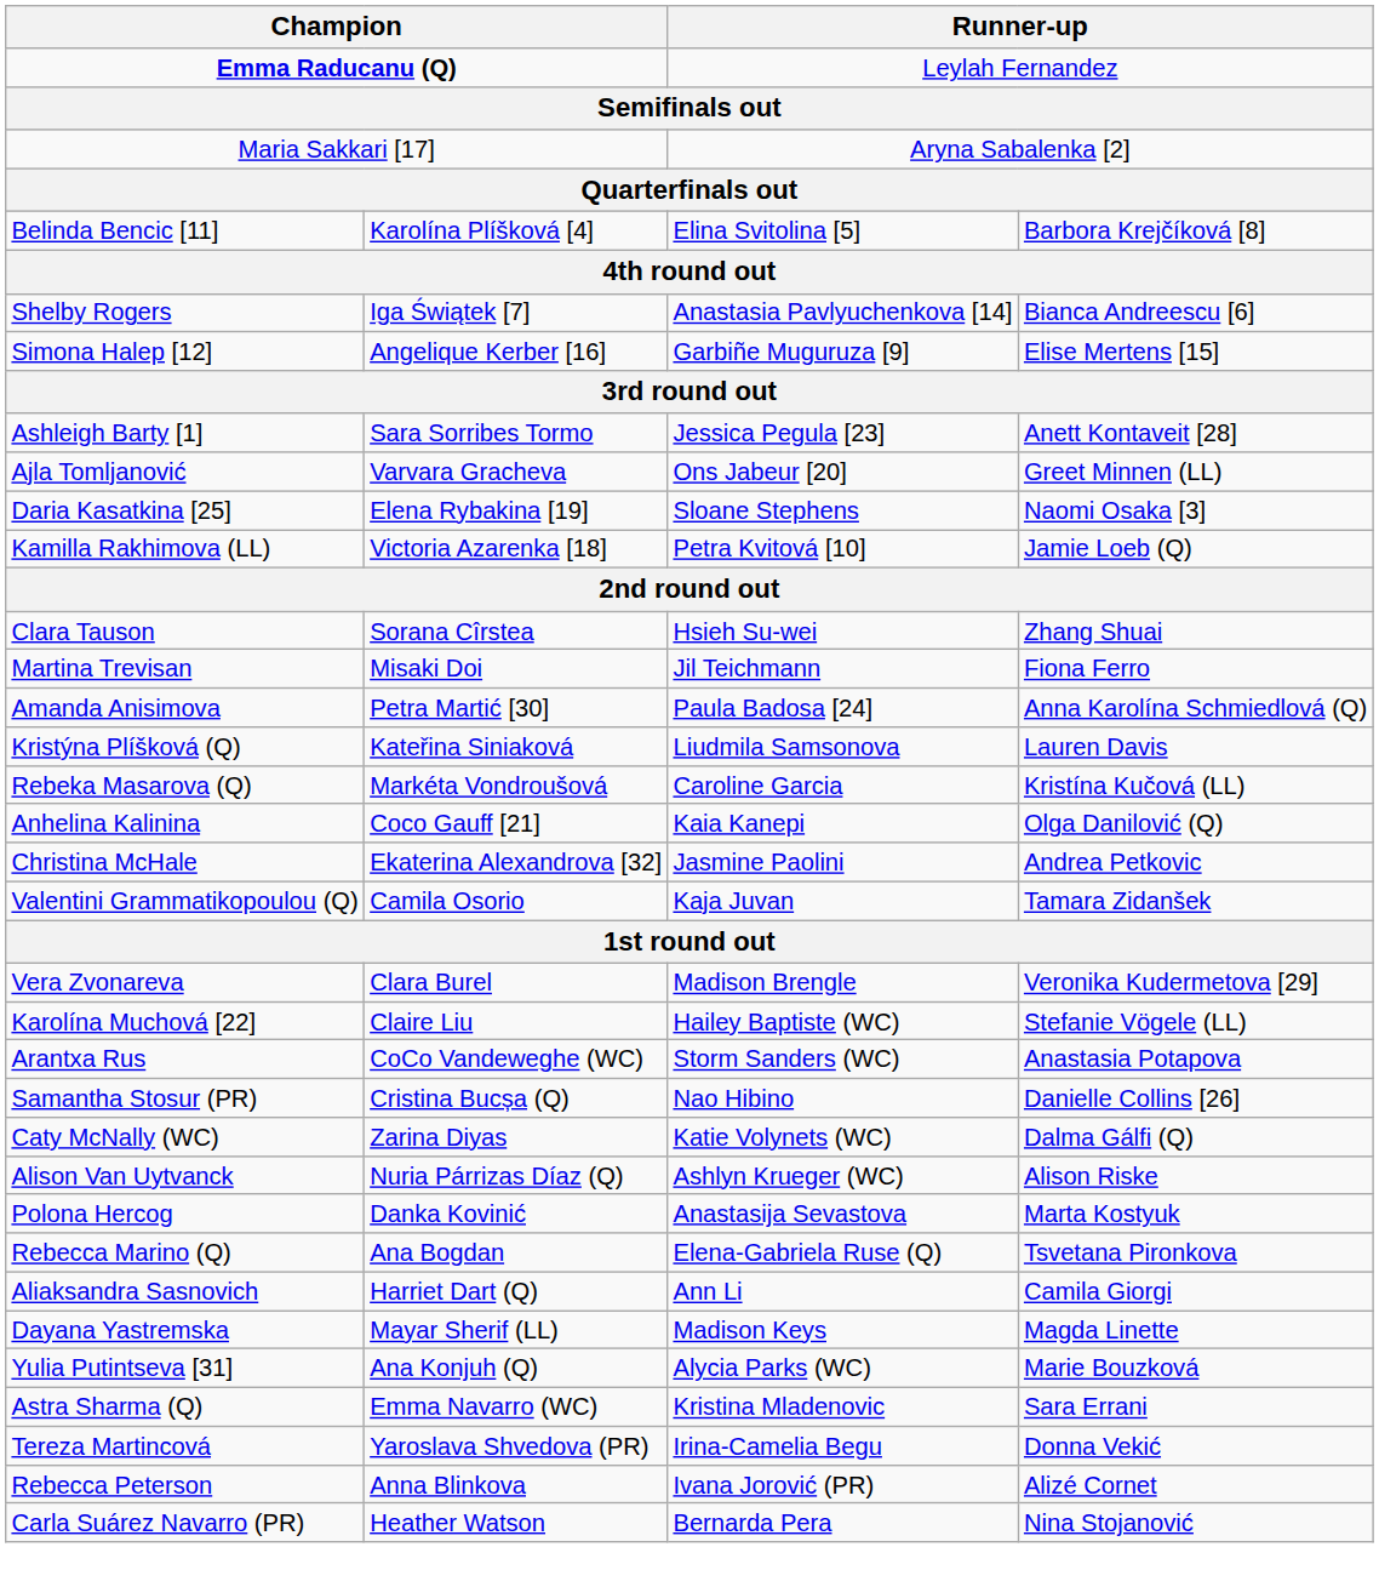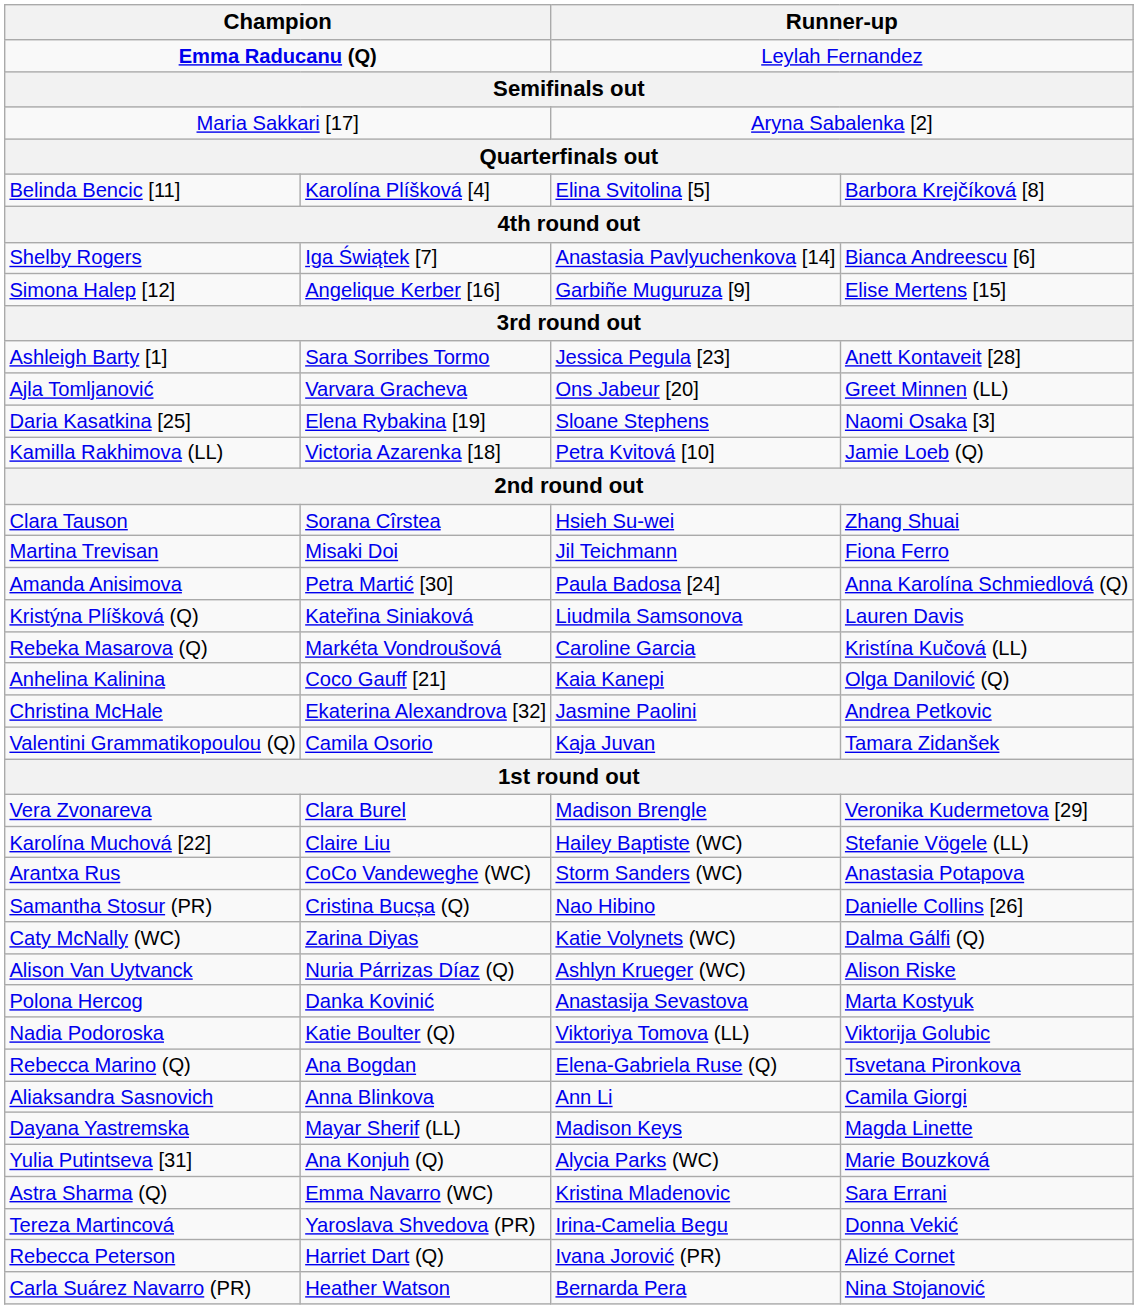+ row: Nadia Podoroska | Katie Boulter (Q) | Viktoriya Tomova (LL) | Viktorija Golubic
Aliaksandra Sasnovich | column 2: Harriet Dart (Q) -> Anna Blinkova
Rebecca Peterson | column 2: Anna Blinkova -> Harriet Dart (Q)
